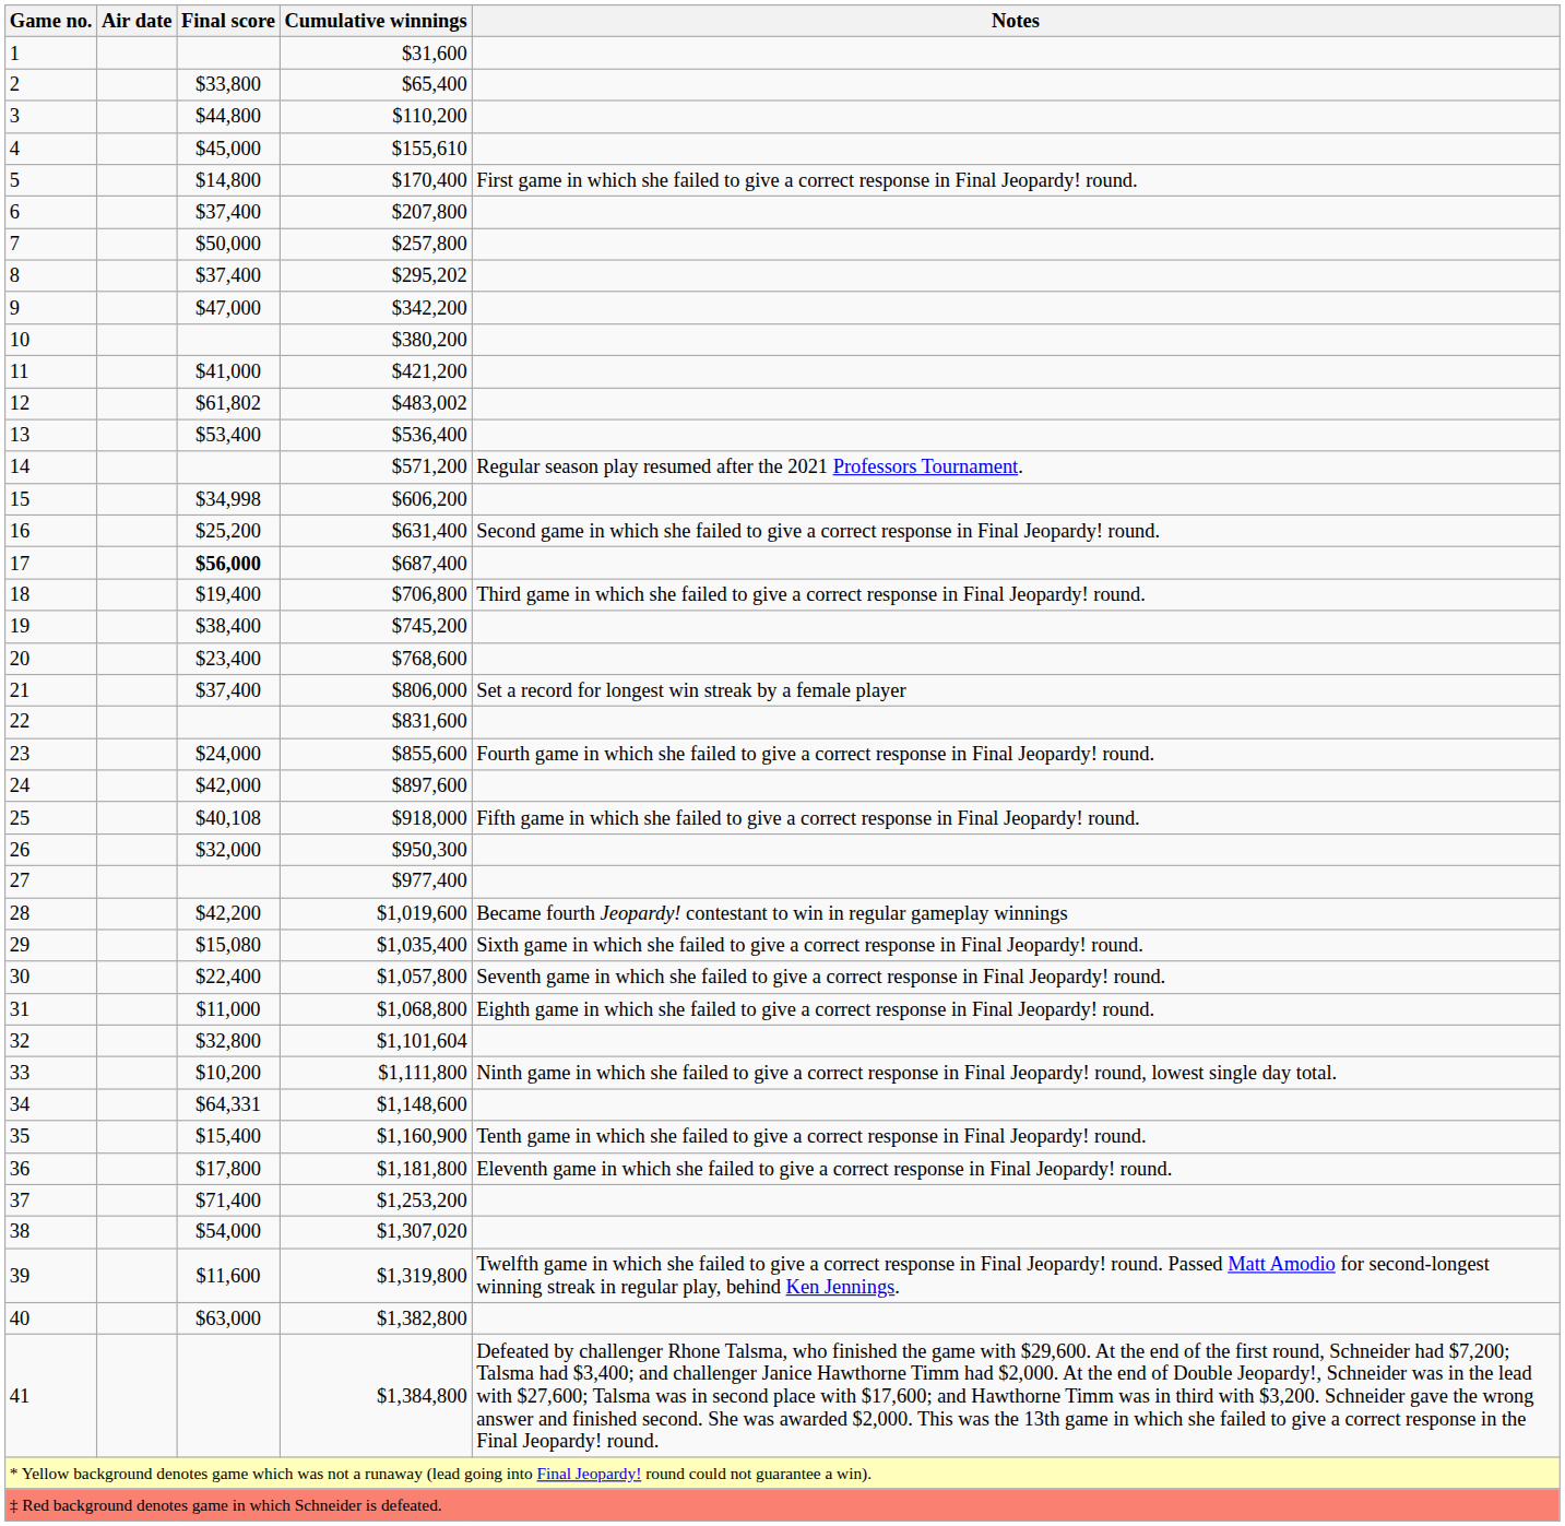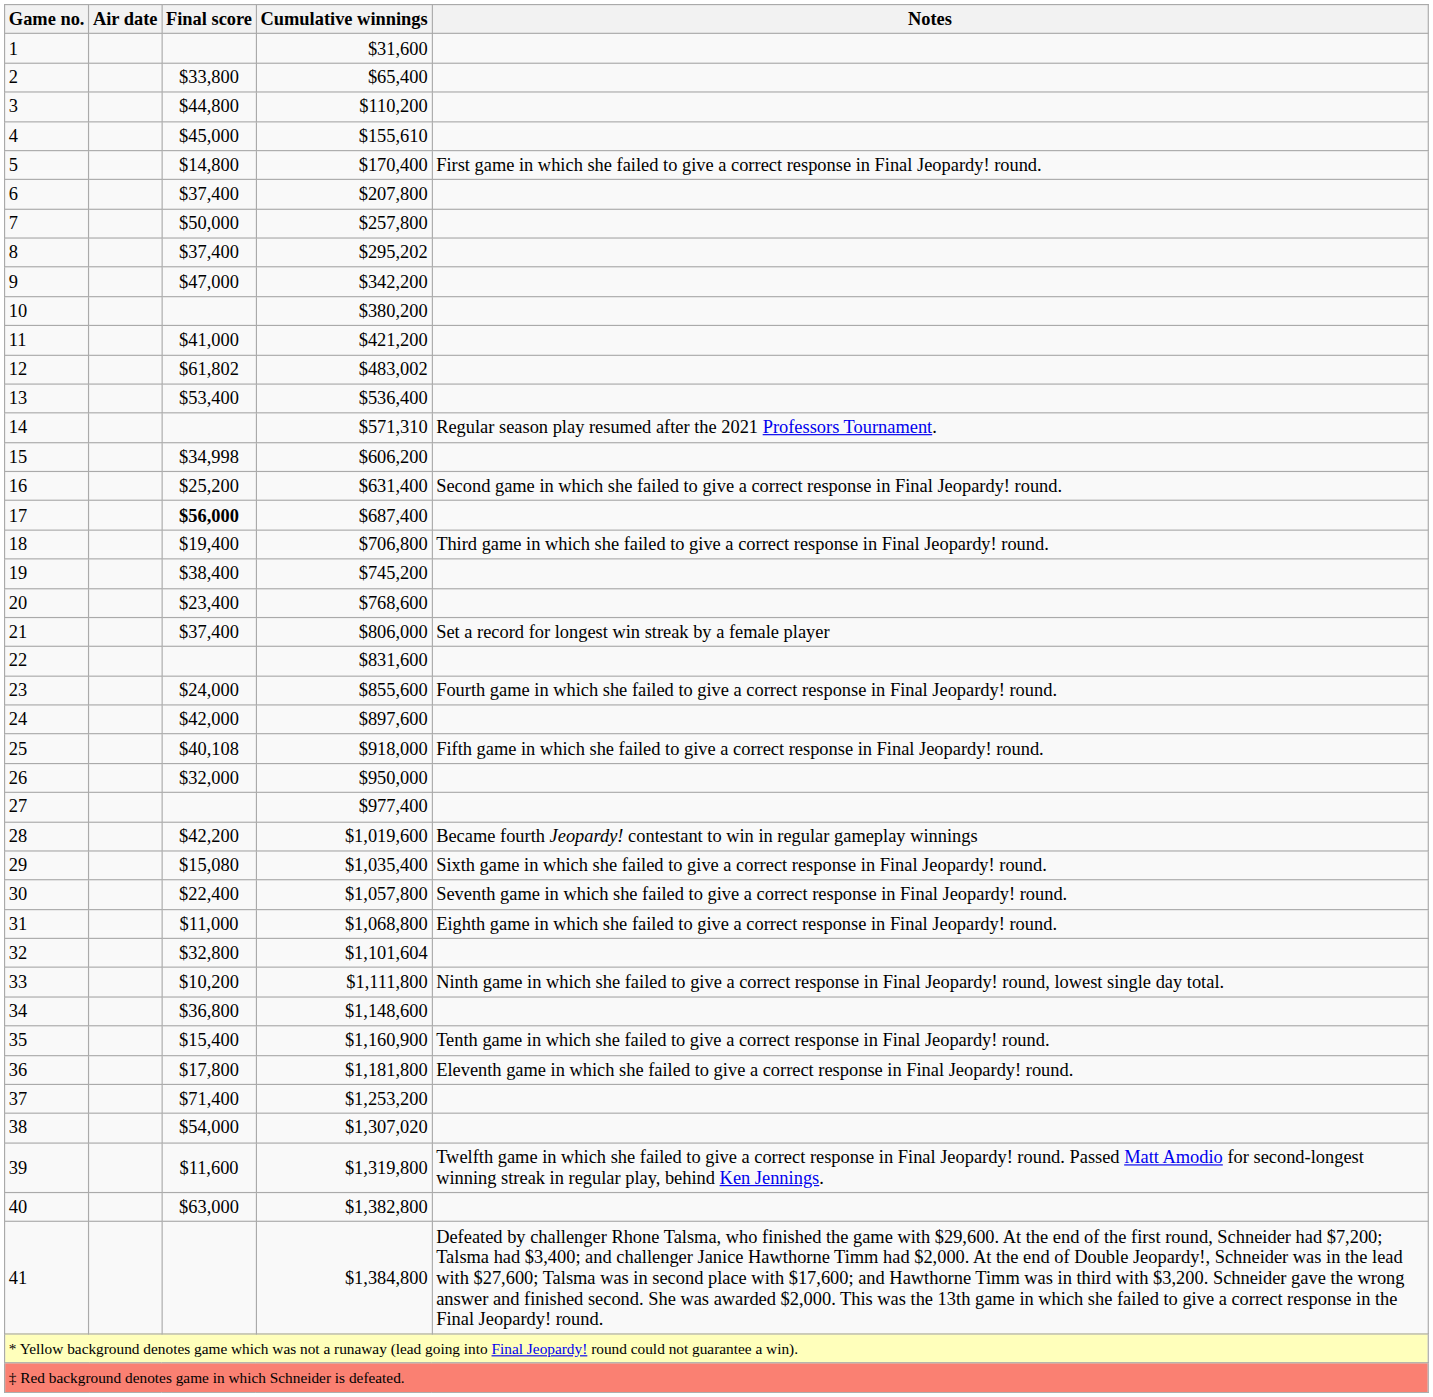14 | Cumulative winnings: $571,200 -> $571,310
26 | Cumulative winnings: $950,300 -> $950,000
34 | Final score: $64,331 -> $36,800
